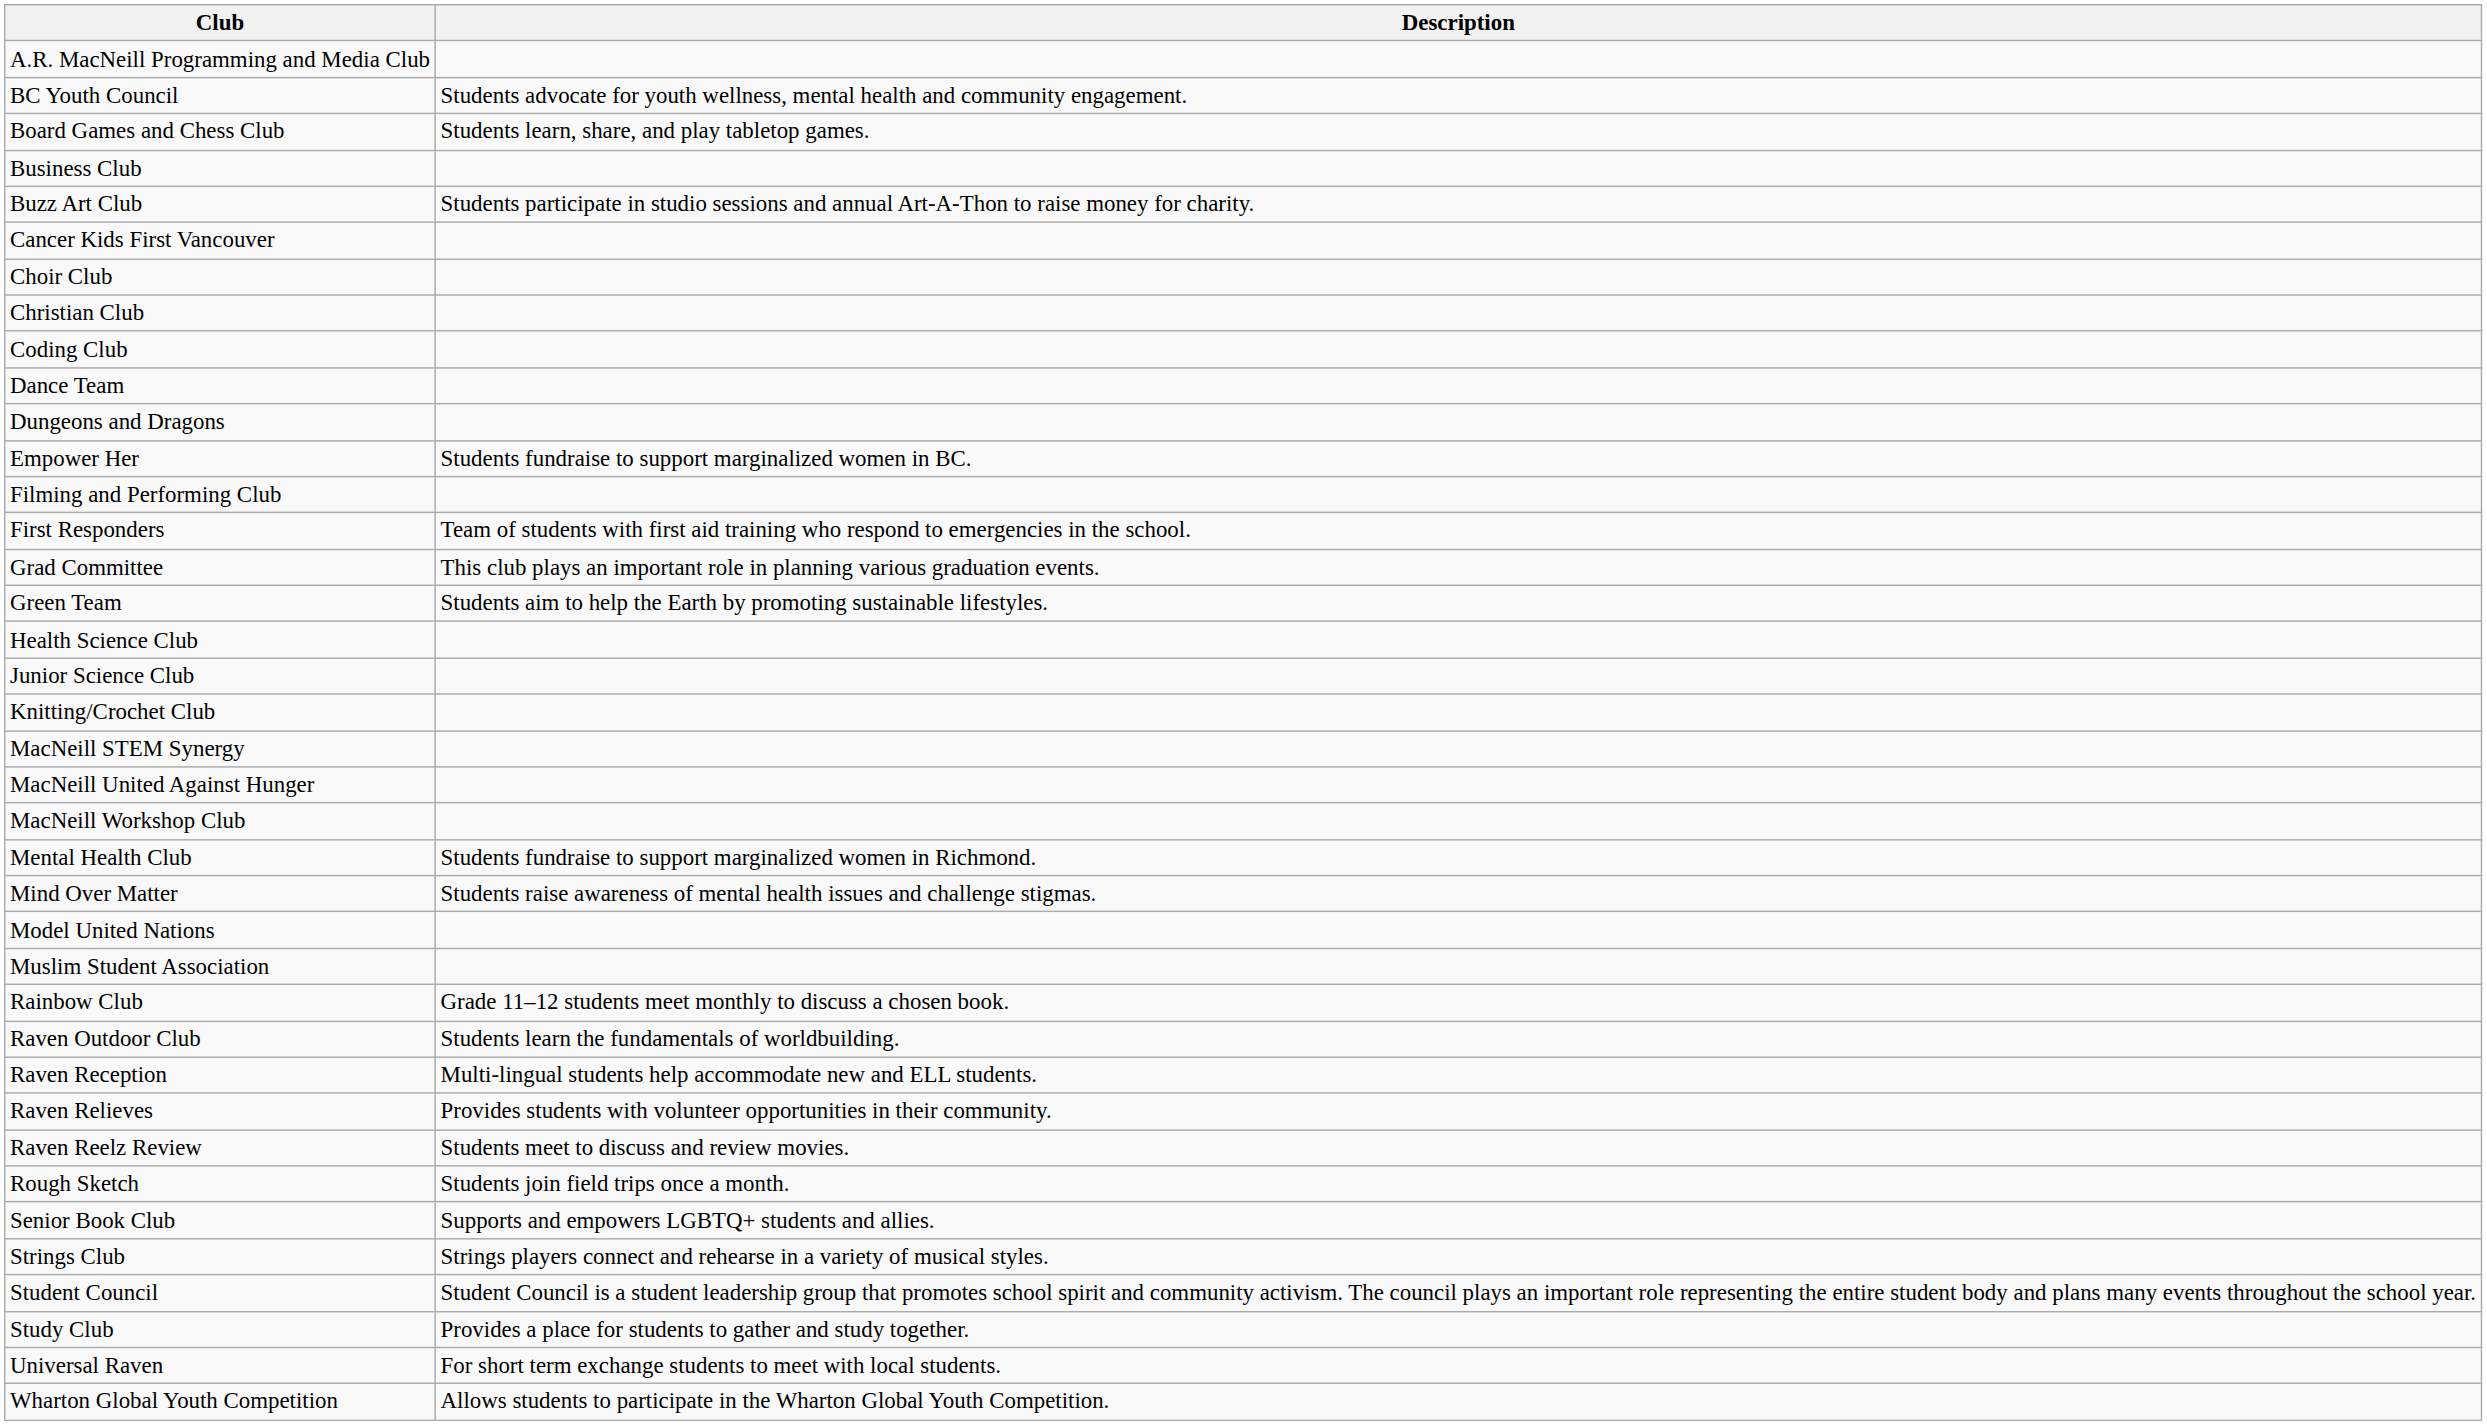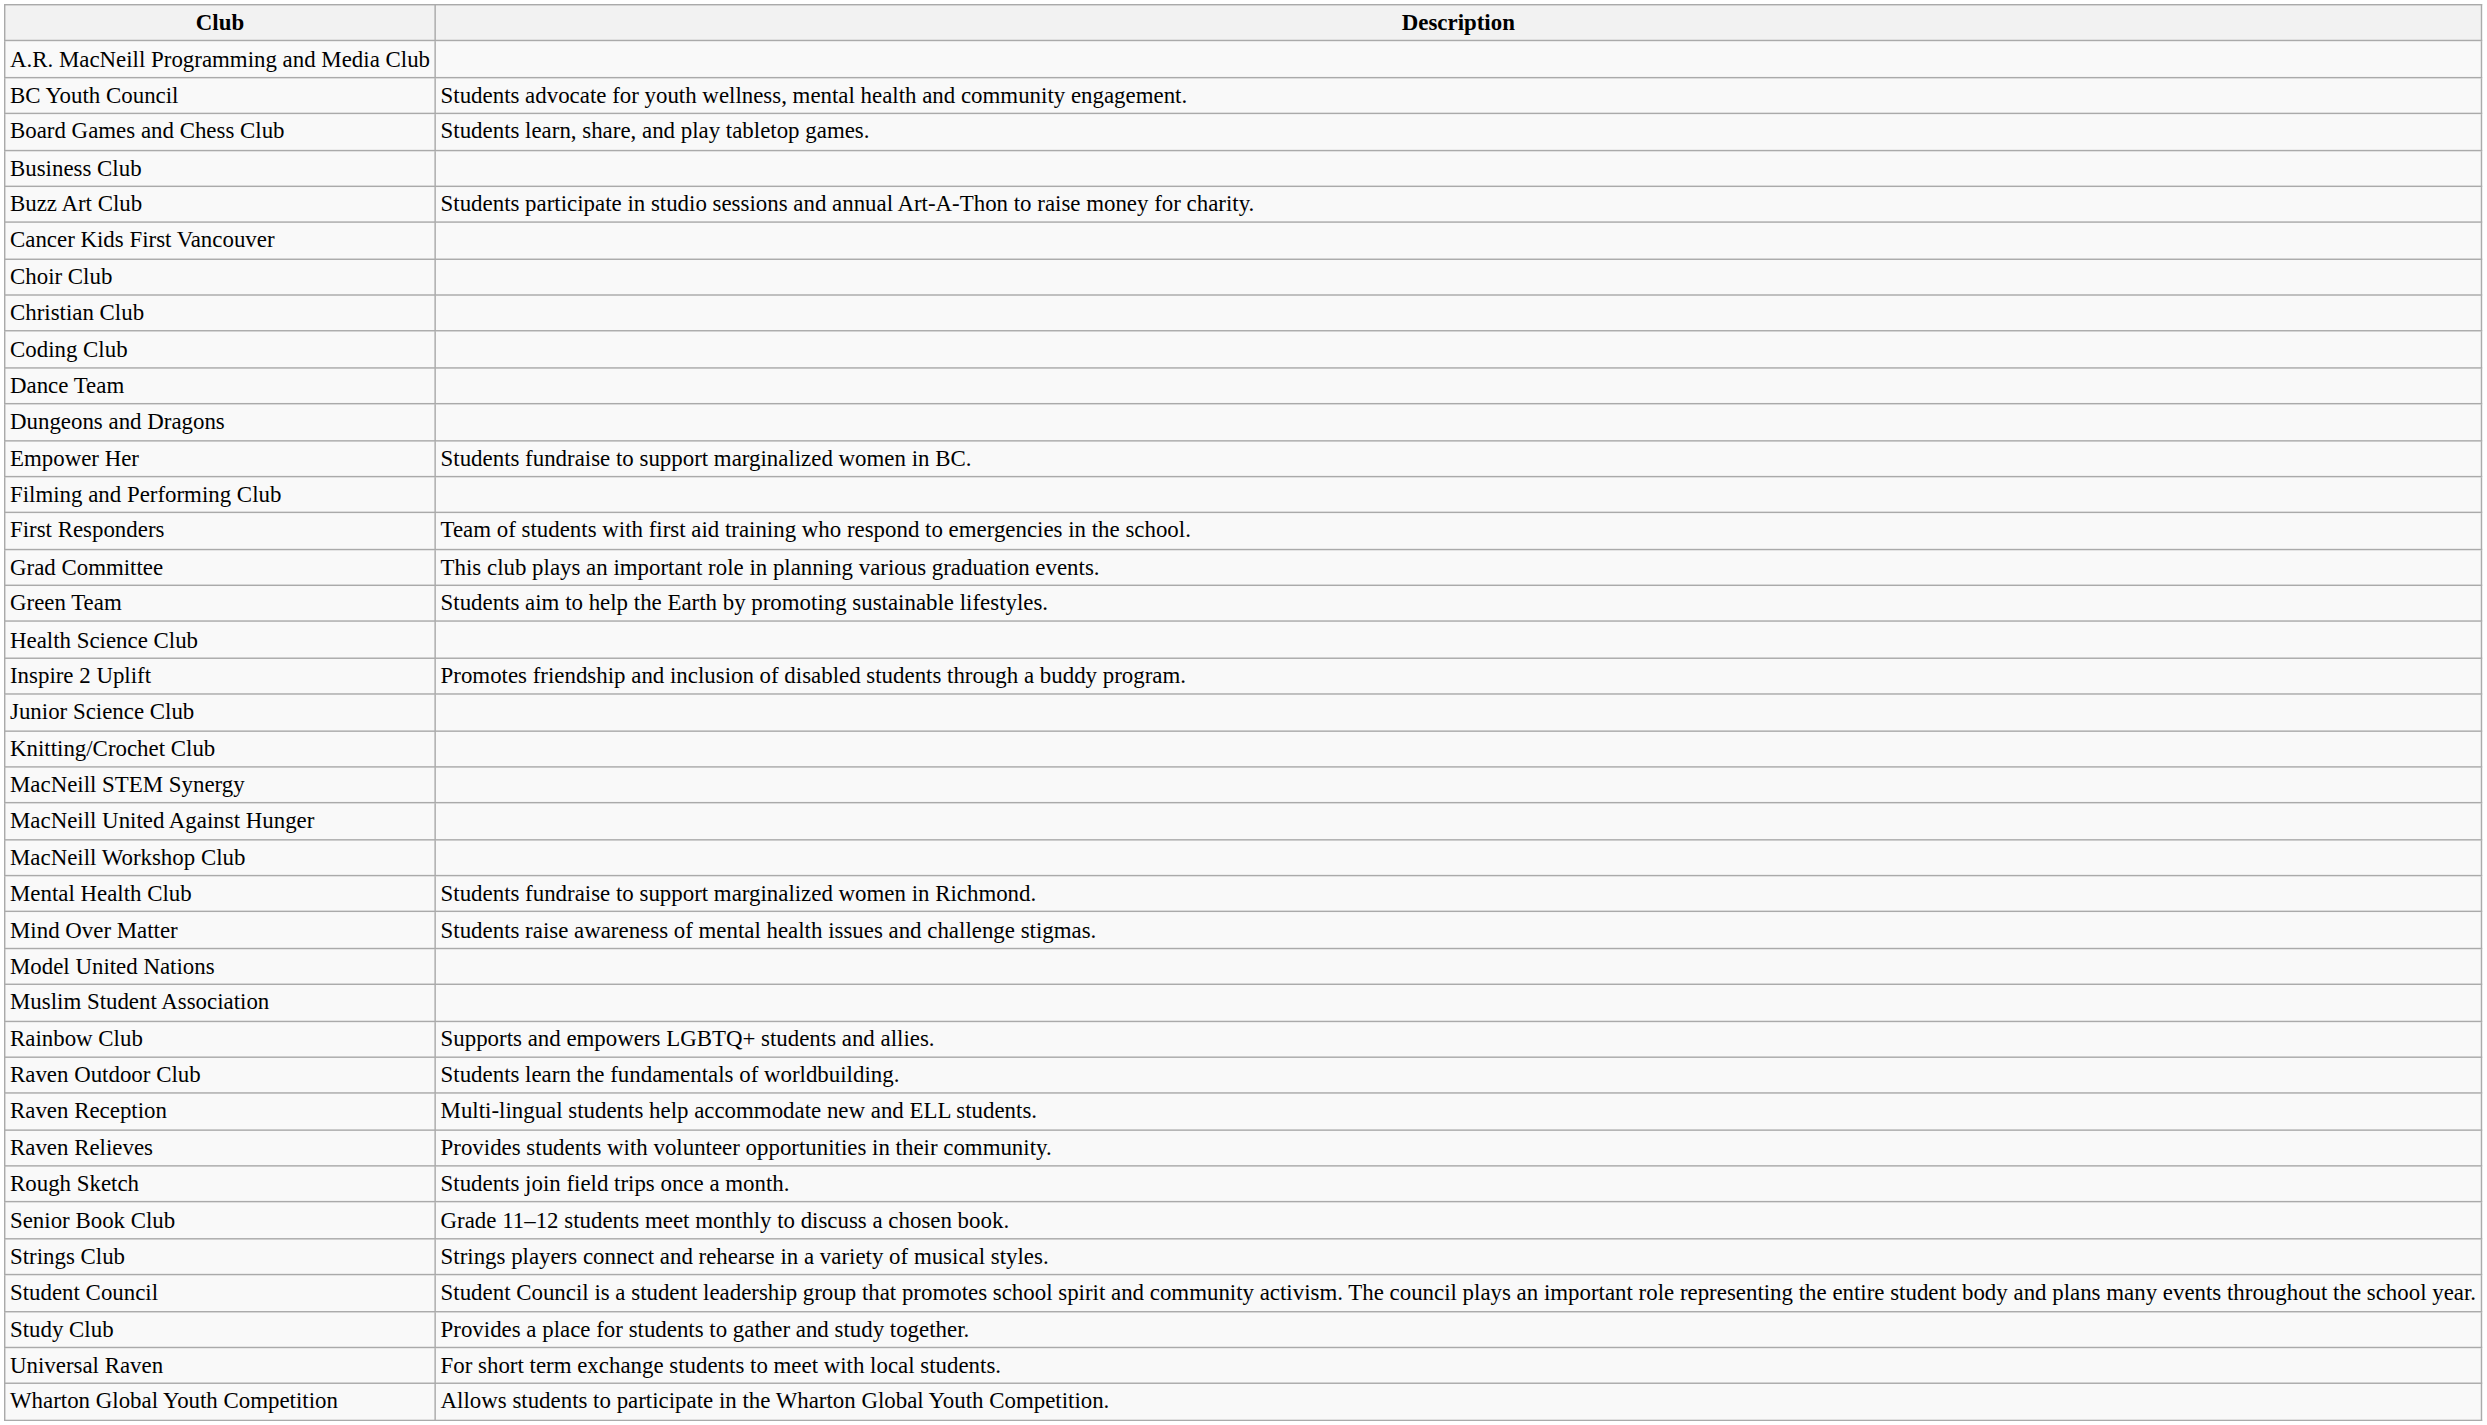+ row: Inspire 2 Uplift | Promotes friendship and inclusion of disabled students through a buddy program.
Rainbow Club | Description: Grade 11–12 students meet monthly to discuss a chosen book. -> Supports and empowers LGBTQ+ students and allies.
- row: Raven Reelz Review | Students meet to discuss and review movies.
Senior Book Club | Description: Supports and empowers LGBTQ+ students and allies. -> Grade 11–12 students meet monthly to discuss a chosen book.
